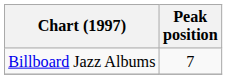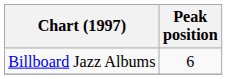Billboard Jazz Albums | Peak position: 7 -> 6
